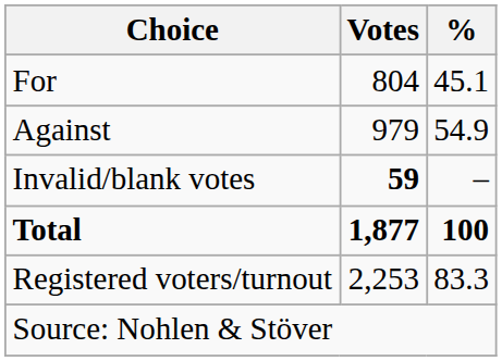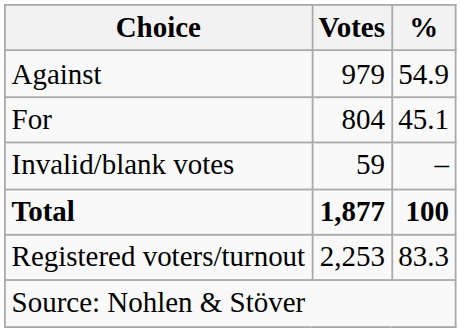rows swapped: For <-> Against
Invalid/blank votes | Votes: bold -> normal
